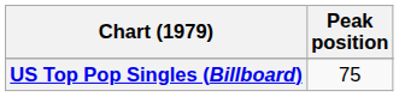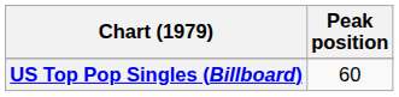US Top Pop Singles (Billboard) | Peak position: 75 -> 60
